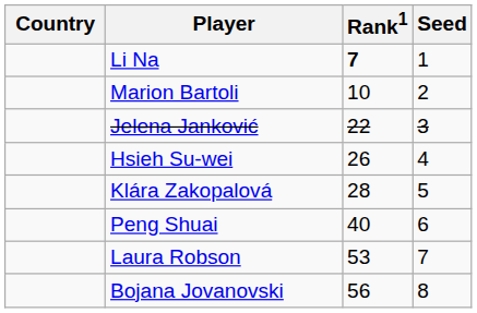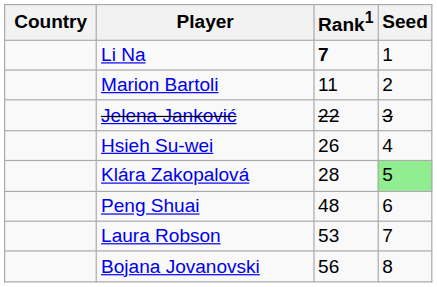Marion Bartoli | Rank1: 10 -> 11
Klára Zakopalová | Seed: no background -> lightgreen background
Peng Shuai | Rank1: 40 -> 48
